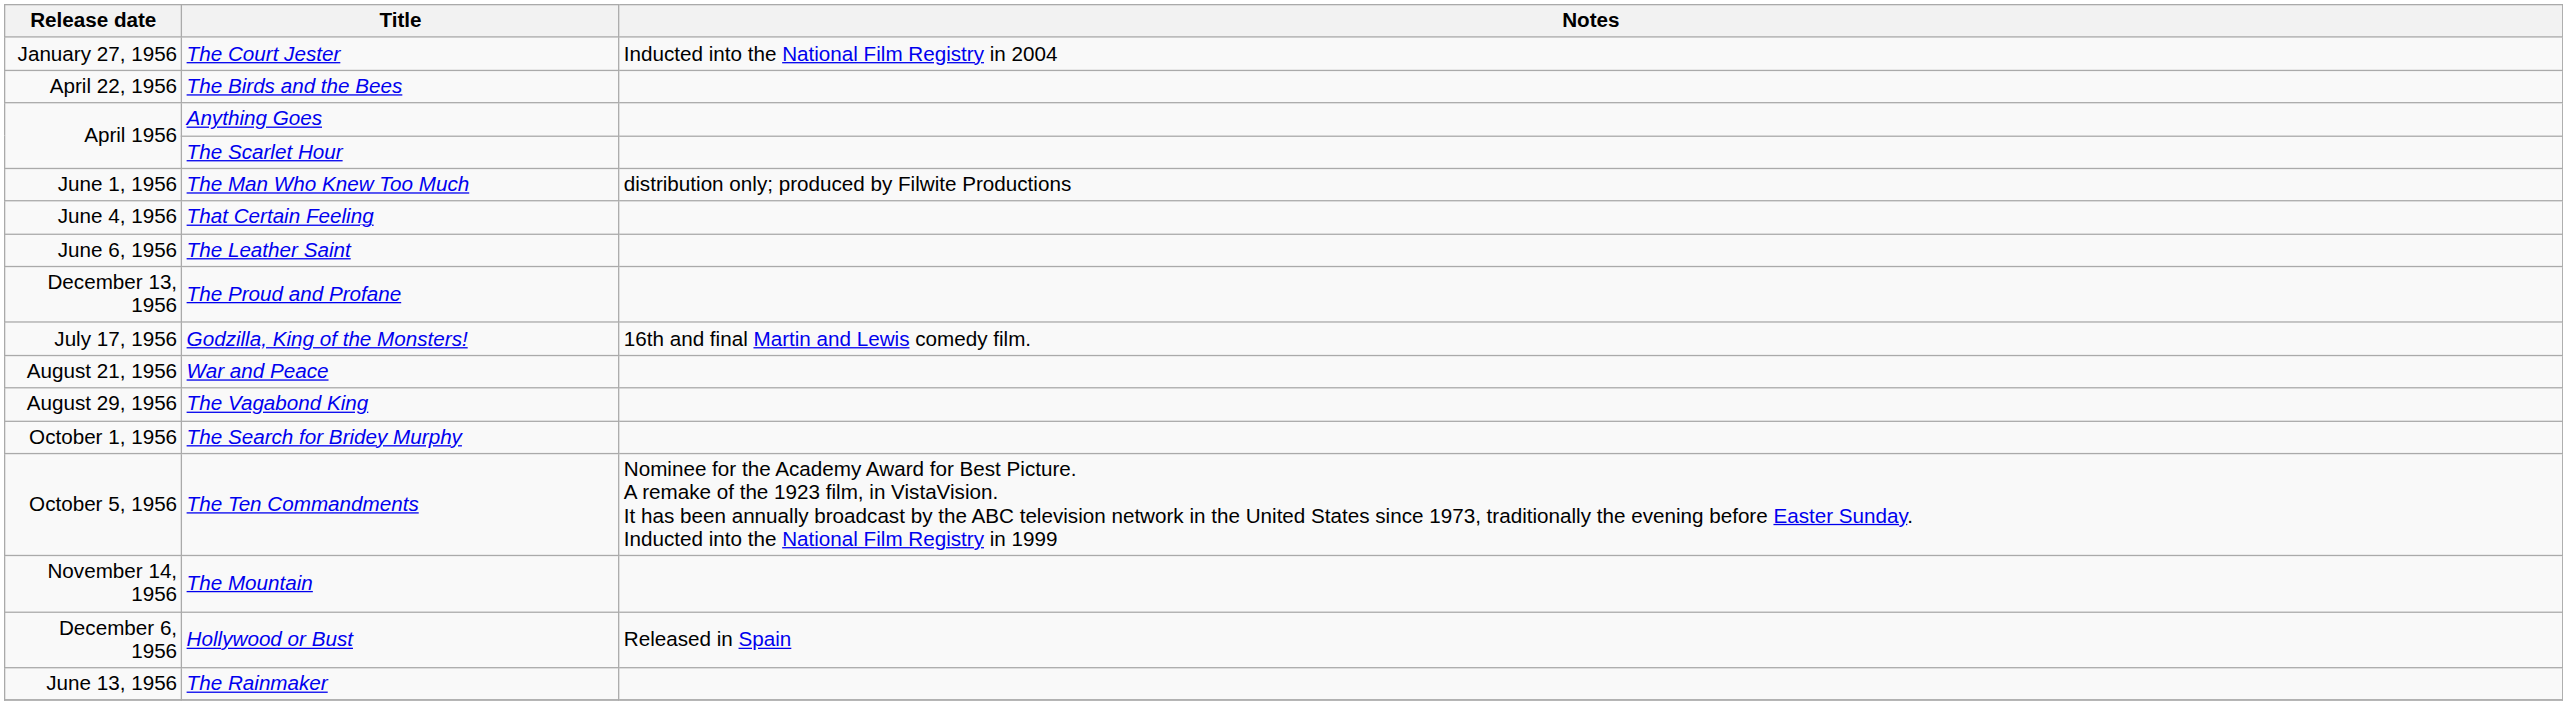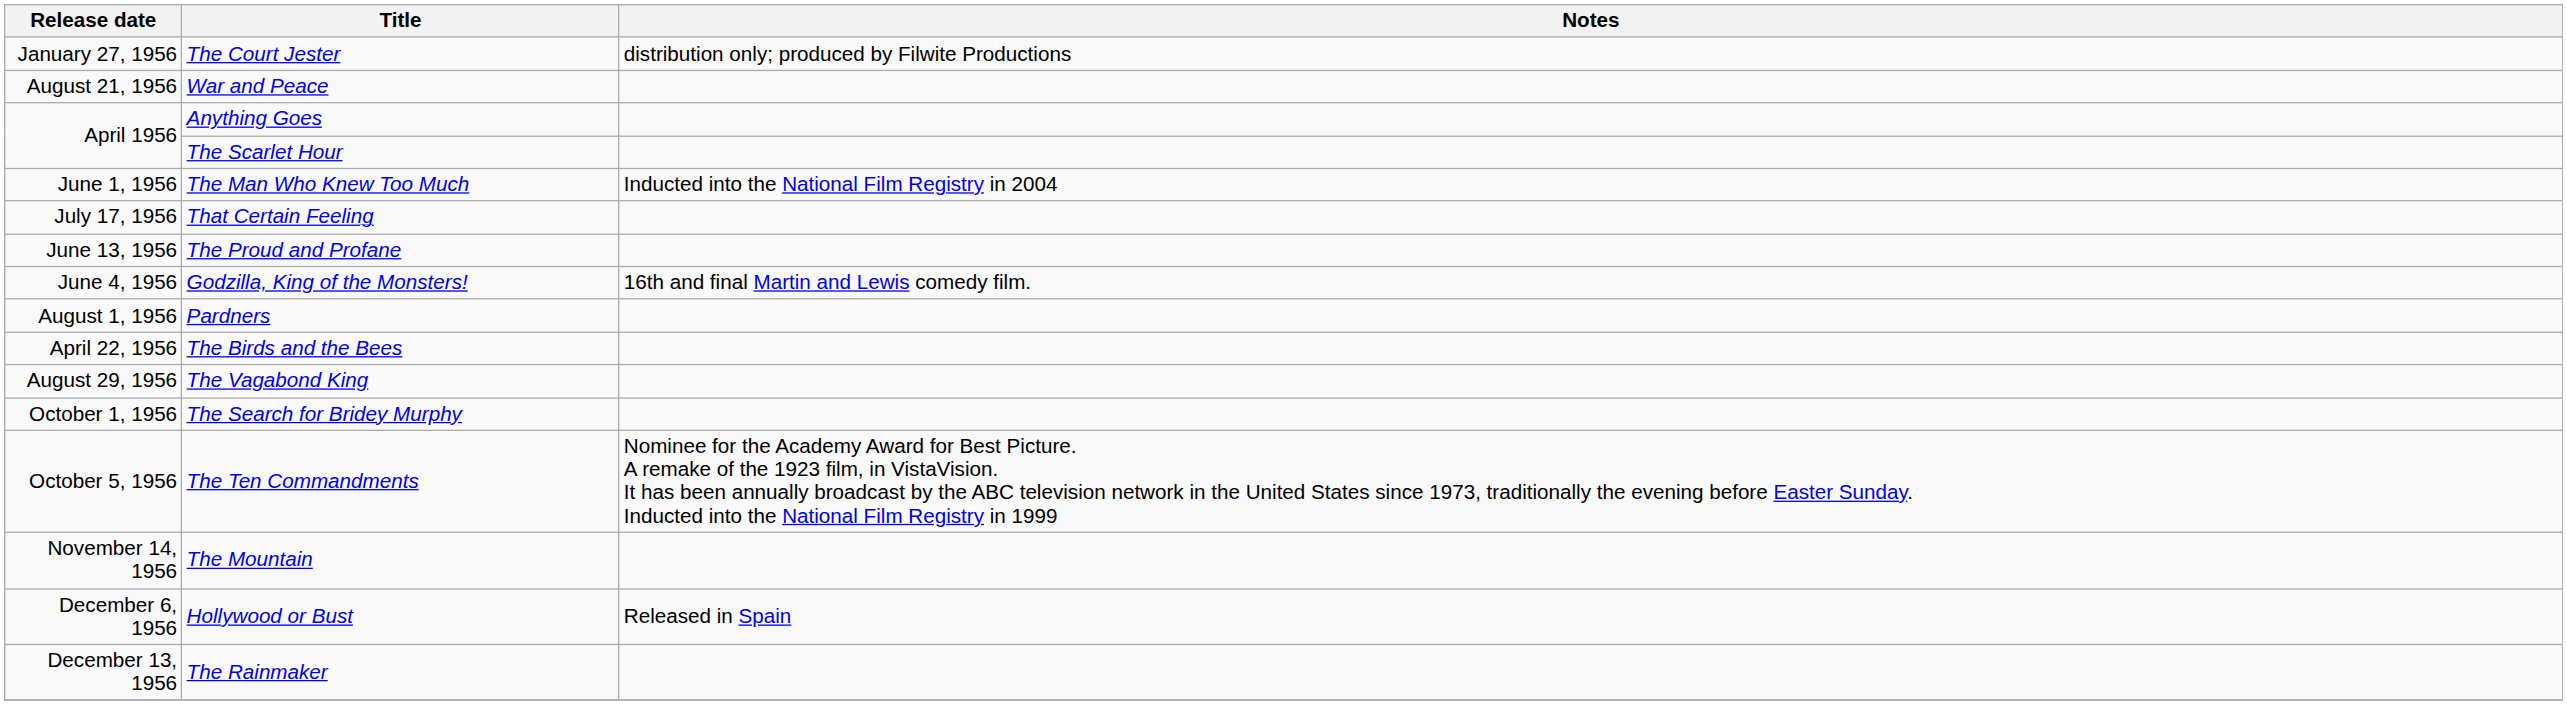The Court Jester | Notes: Inducted into the National Film Registry in 2004 -> distribution only; produced by Filwite Productions
rows swapped: The Birds and the Bees <-> War and Peace
The Man Who Knew Too Much | Notes: distribution only; produced by Filwite Productions -> Inducted into the National Film Registry in 2004
That Certain Feeling | Release date: June 4, 1956 -> July 17, 1956
- row: June 6, 1956 | The Leather Saint
The Proud and Profane | Release date: December 13, 1956 -> June 13, 1956
Godzilla, King of the Monsters! | Release date: July 17, 1956 -> June 4, 1956
+ row: August 1, 1956 | Pardners
The Rainmaker | Release date: June 13, 1956 -> December 13, 1956
